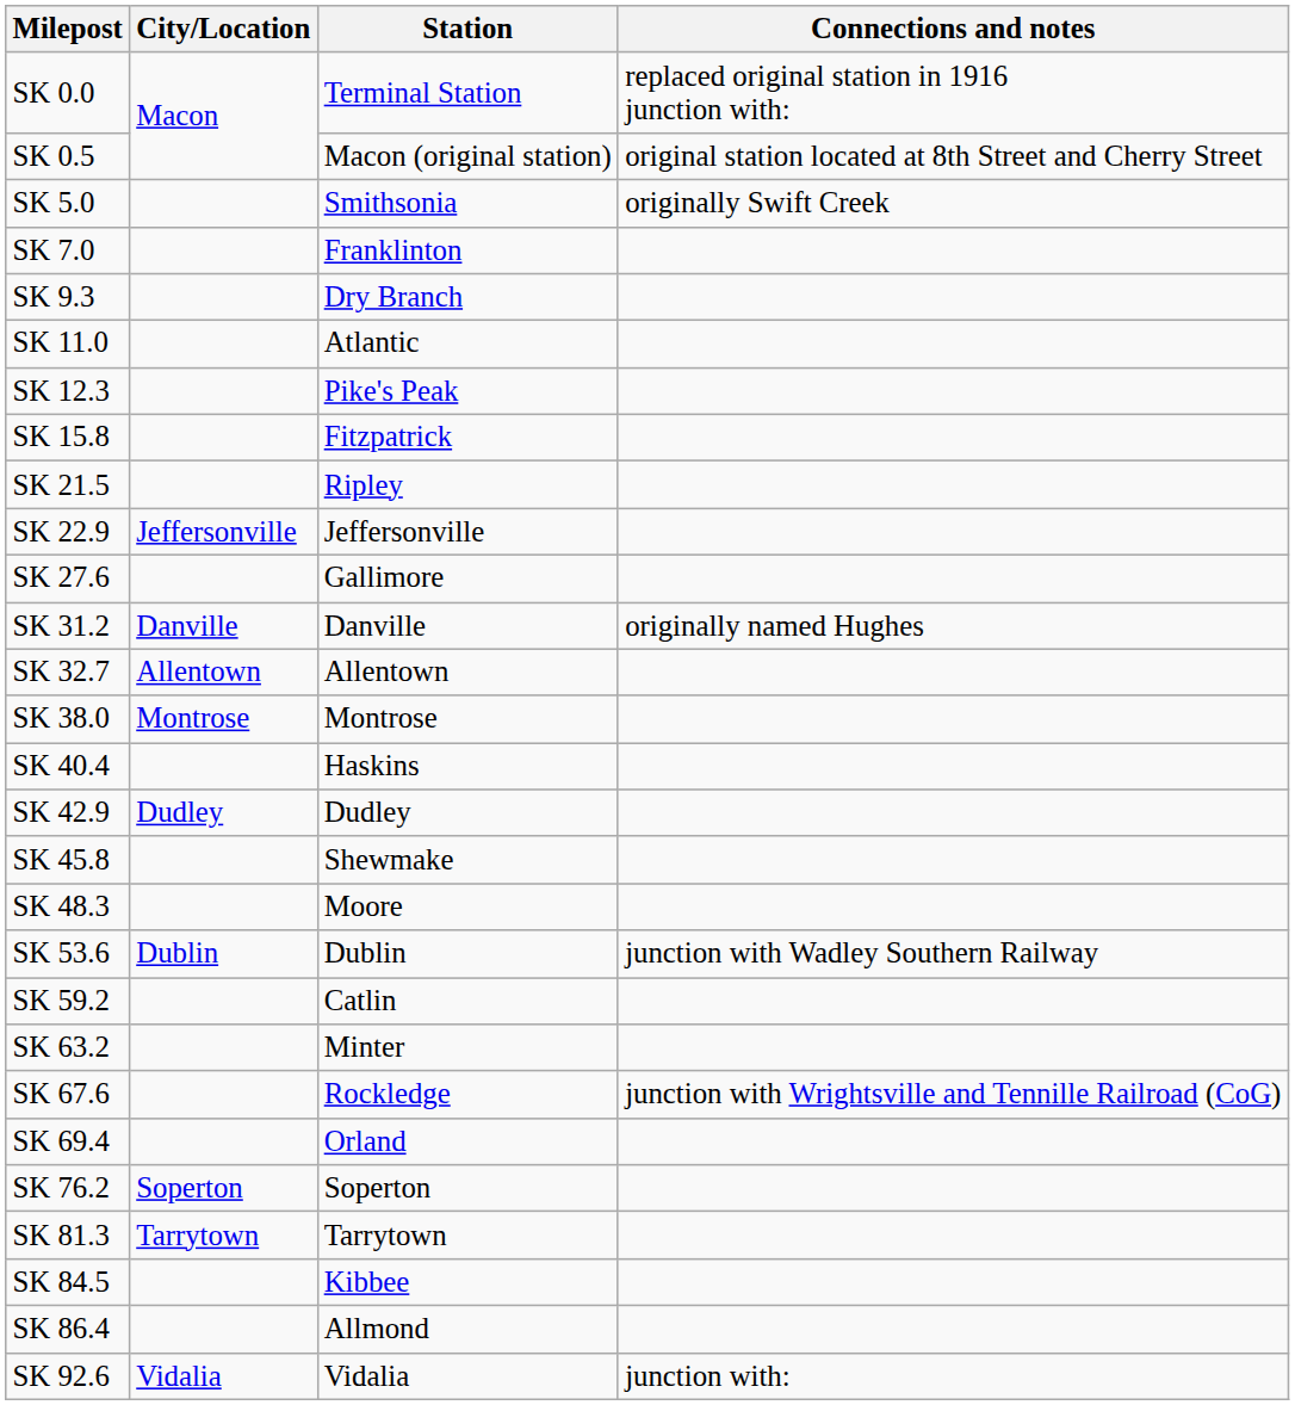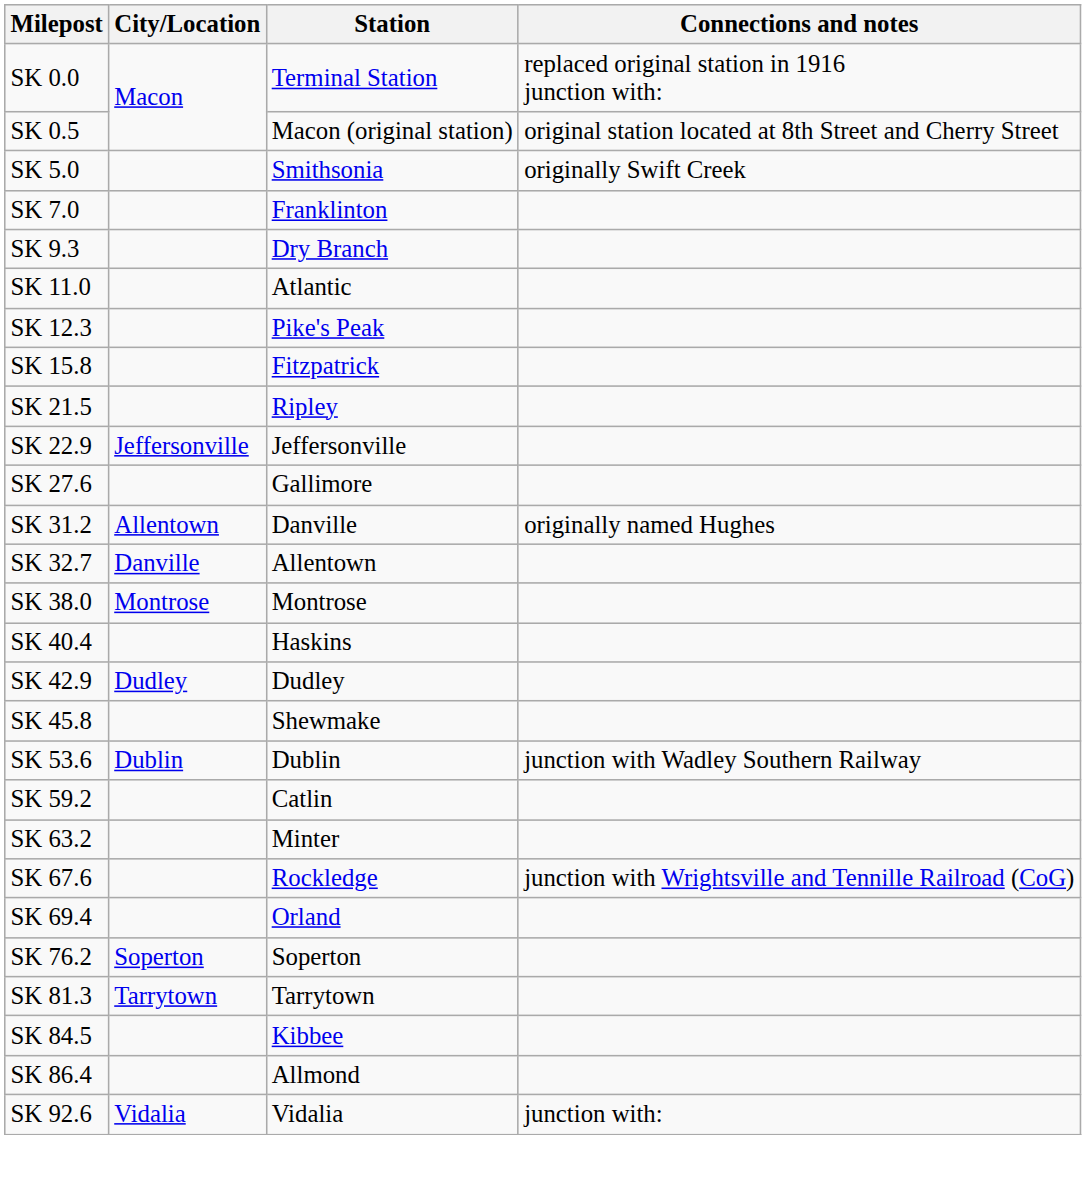SK 31.2 | City/Location: Danville -> Allentown
SK 32.7 | City/Location: Allentown -> Danville
- row: SK 48.3 | Moore
